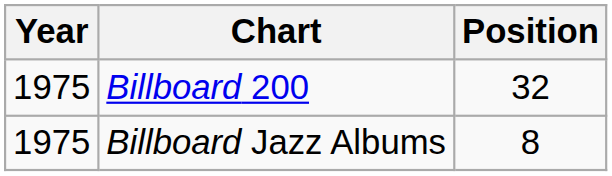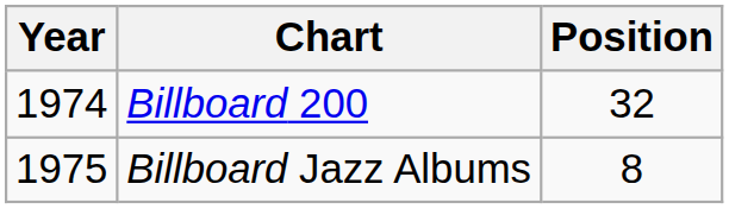Billboard 200 | Year: 1975 -> 1974
